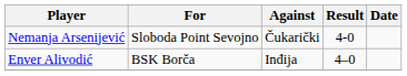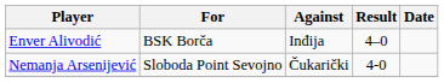rows swapped: Nemanja Arsenijević <-> Enver Alivodić
